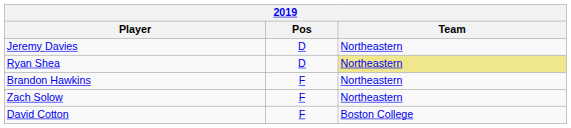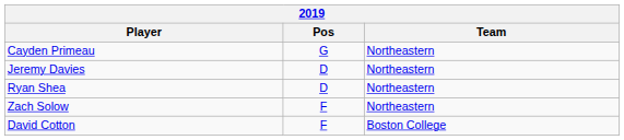+ row: Cayden Primeau | G | Northeastern
Ryan Shea | Team: khaki background -> no background
- row: Brandon Hawkins | F | Northeastern
